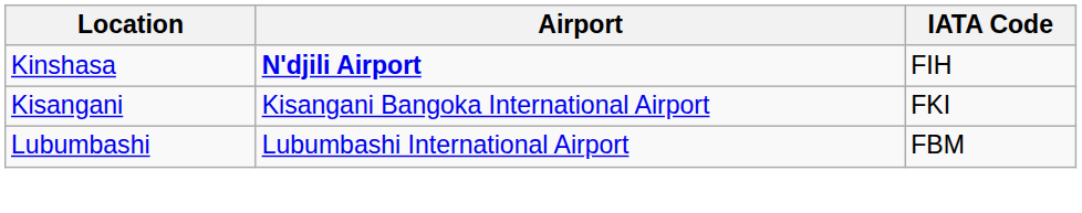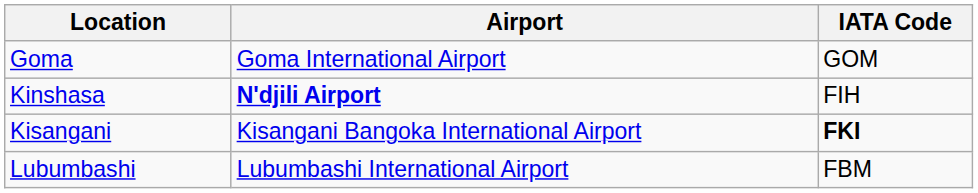+ row: Goma | Goma International Airport | GOM
Kisangani | IATA Code: normal -> bold
